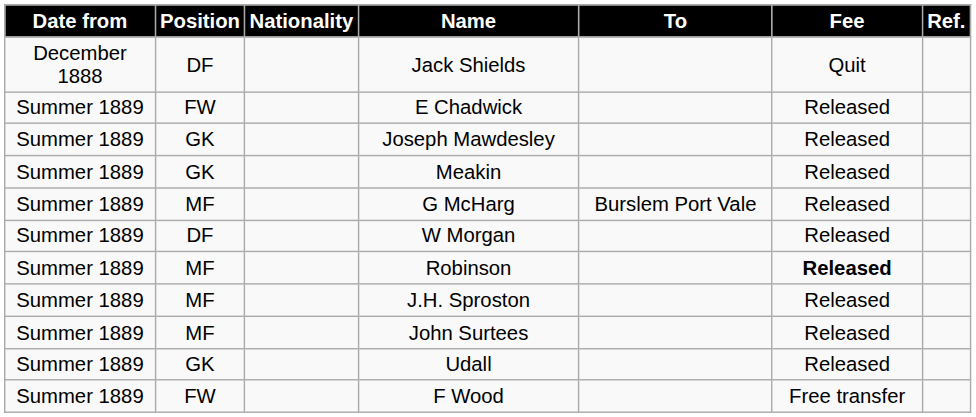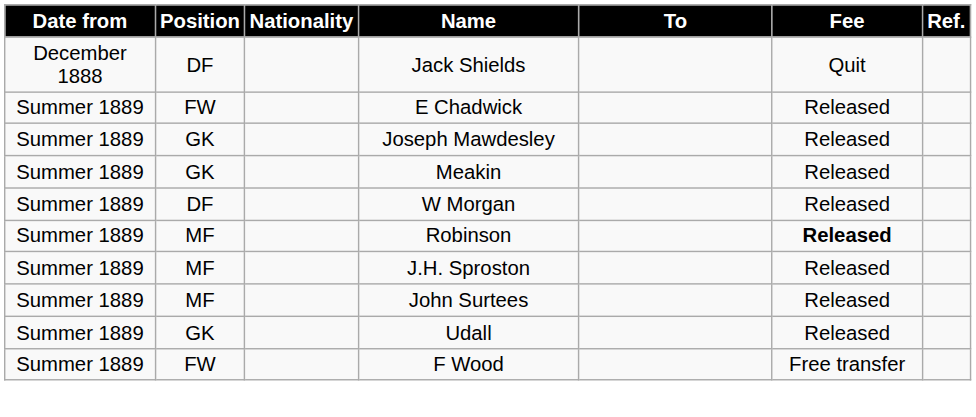- row: Summer 1889 | MF | G McHarg | Burslem Port Vale | Released
